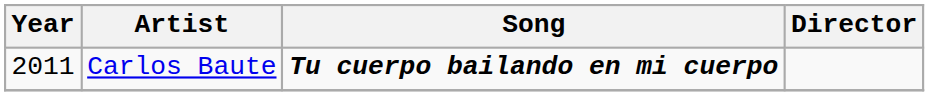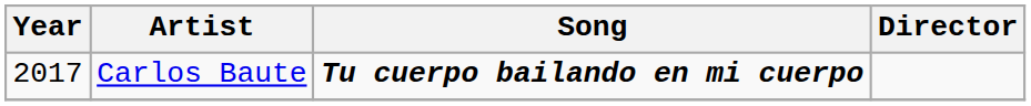Carlos Baute | Year: 2011 -> 2017
